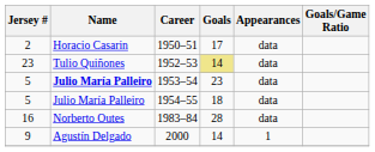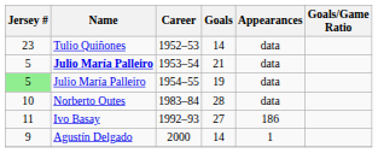- row: 2 | Horacio Casarin | 1950–51 | 17 | data
1952–53 | Goals: khaki background -> no background
1953–54 | Goals: 23 -> 21
1954–55 | Jersey #: no background -> lightgreen background
1954–55 | Goals: 18 -> 19
1983–84 | Jersey #: 16 -> 10
+ row: 11 | Ivo Basay | 1992–93 | 27 | 186
